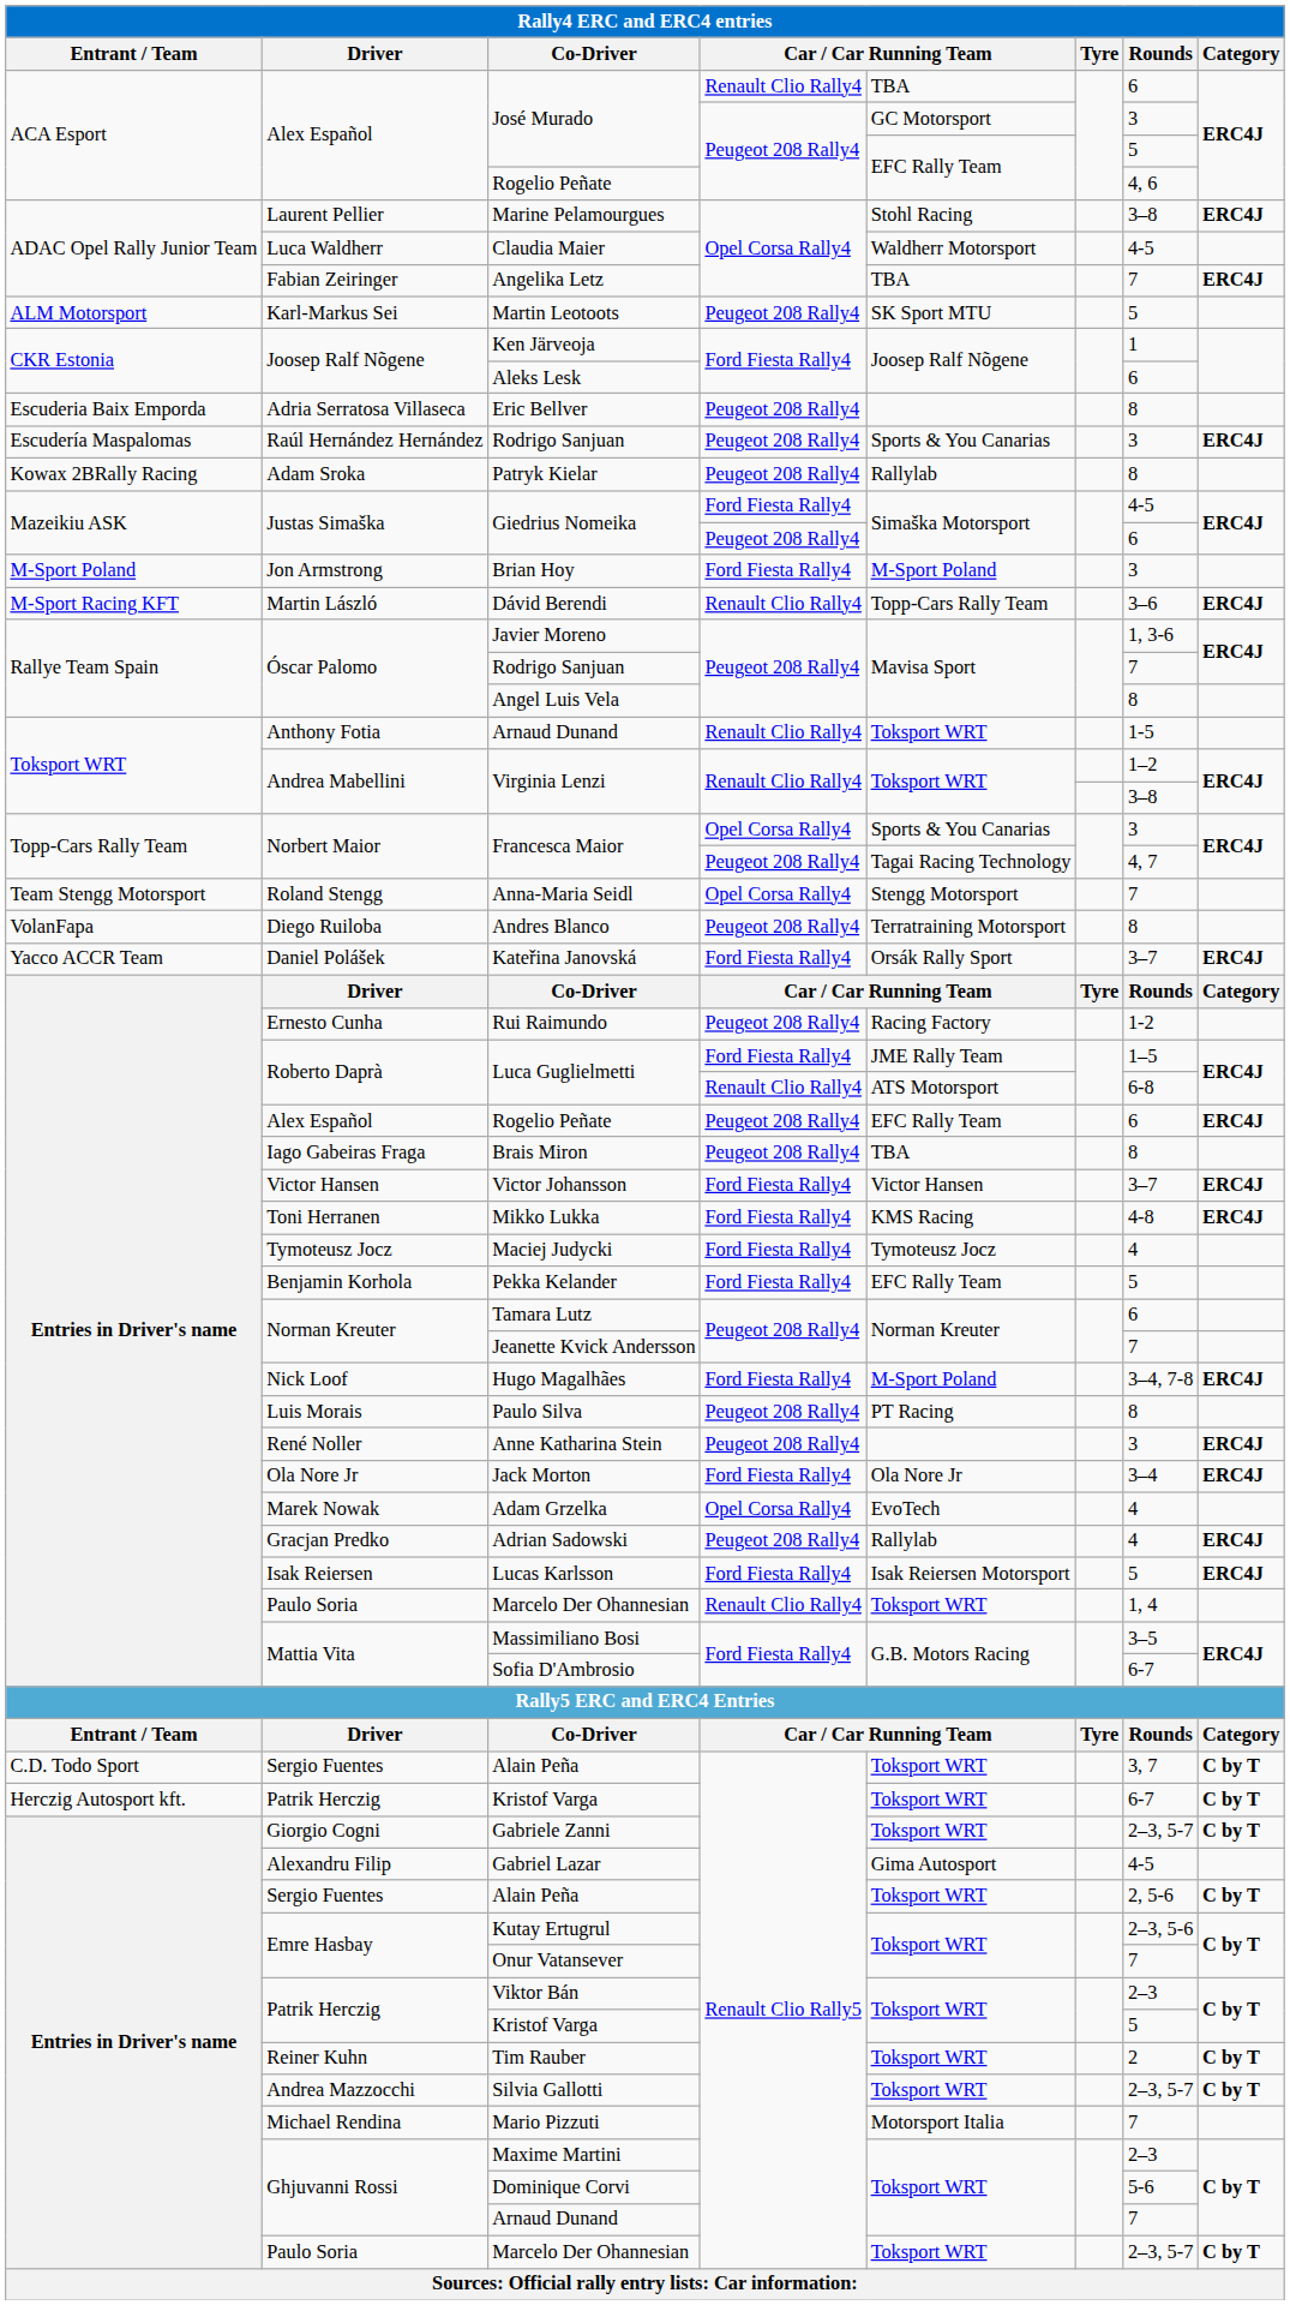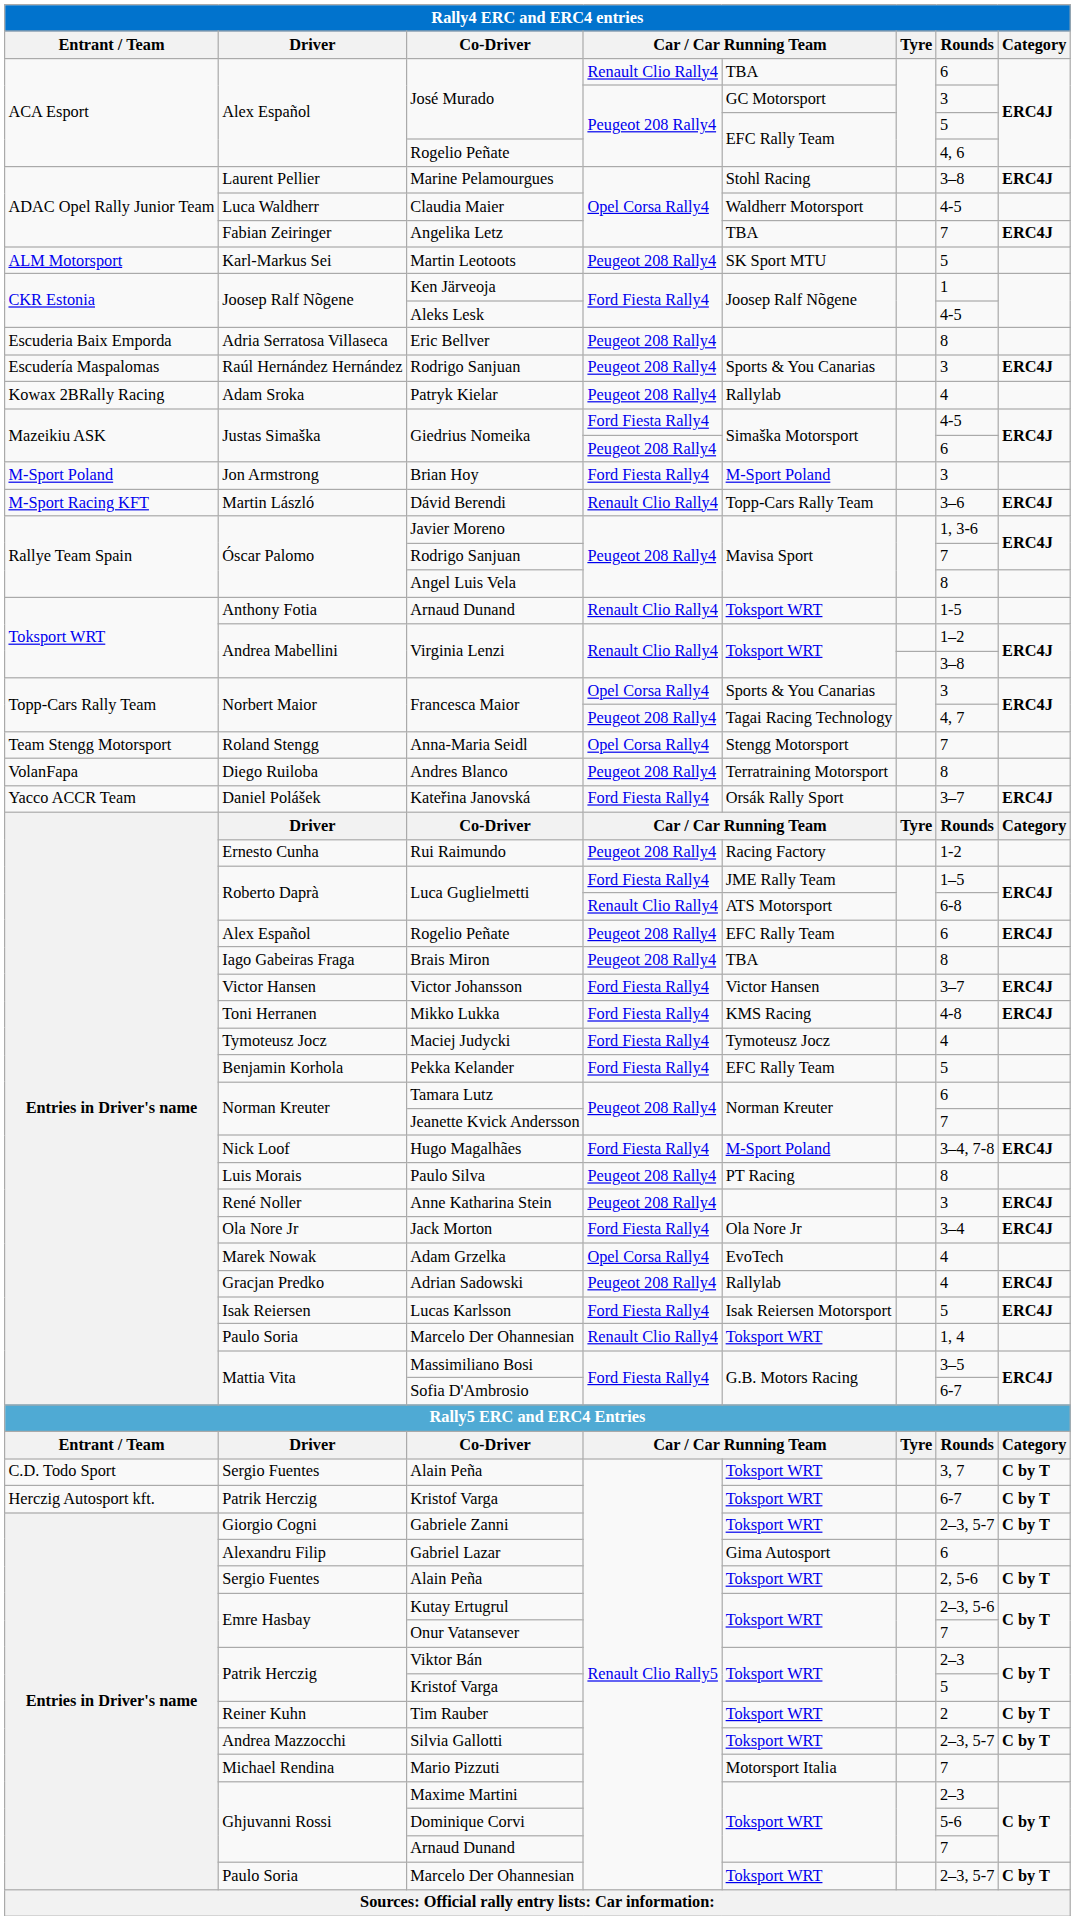Aleks Lesk | Rounds: 6 -> 4-5
Patryk Kielar | Rounds: 8 -> 4
Gabriel Lazar | Rounds: 4-5 -> 6
